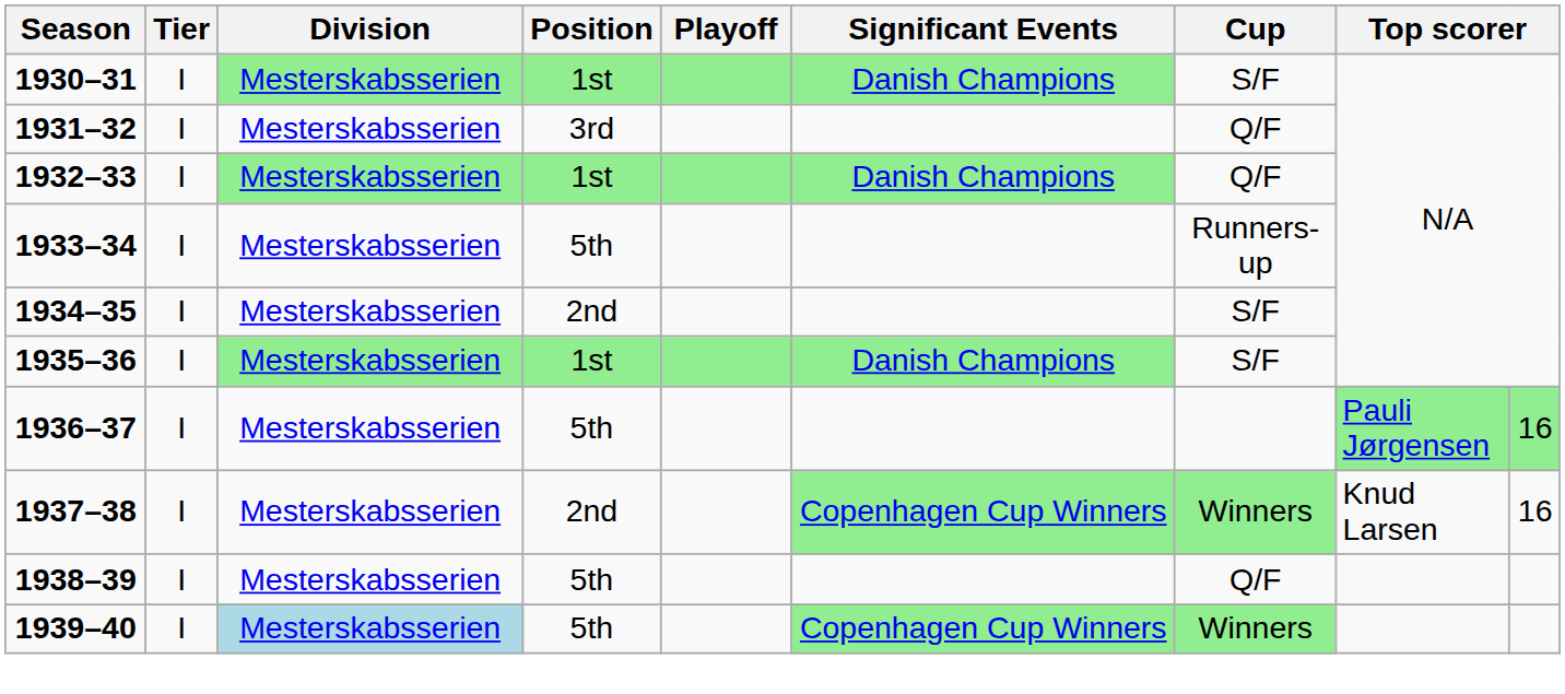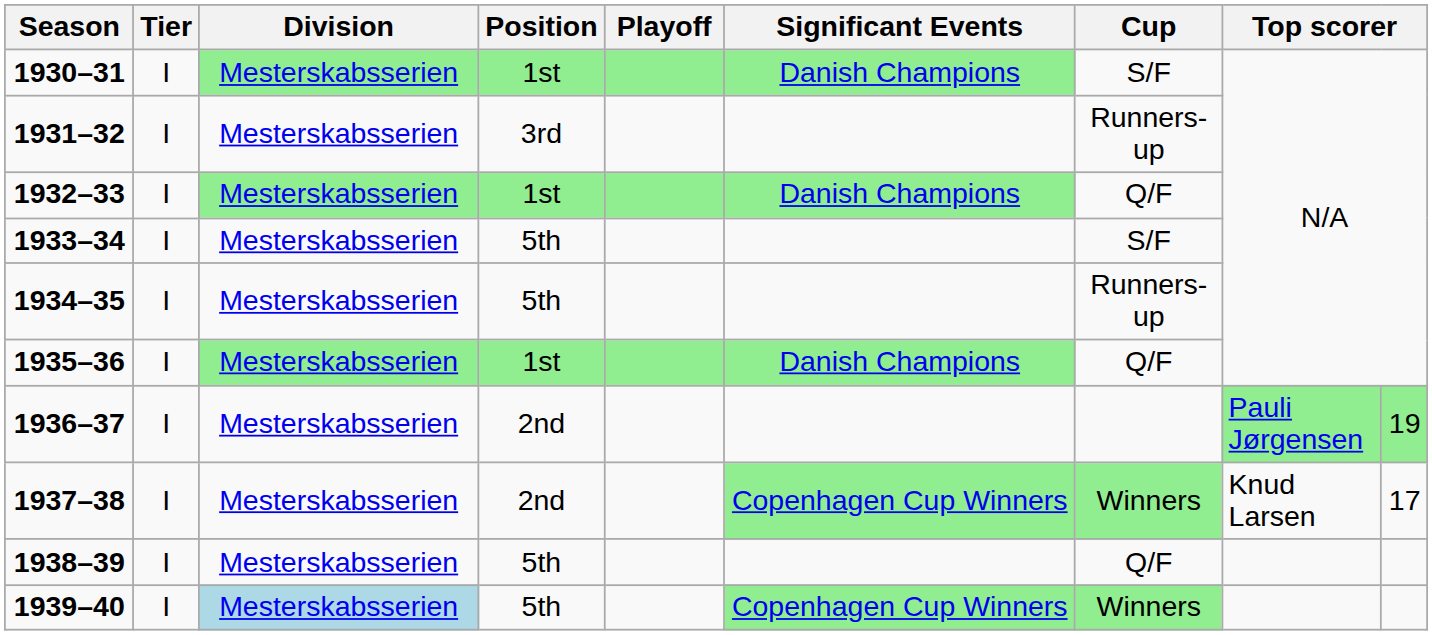1931–32 | Cup: Q/F -> Runners-up
1933–34 | Cup: Runners-up -> S/F
1934–35 | Position: 2nd -> 5th
1934–35 | Cup: S/F -> Runners-up
1935–36 | Cup: S/F -> Q/F
1936–37 | Position: 5th -> 2nd
1936–37 | column 9: 16 -> 19
1937–38 | column 9: 16 -> 17
